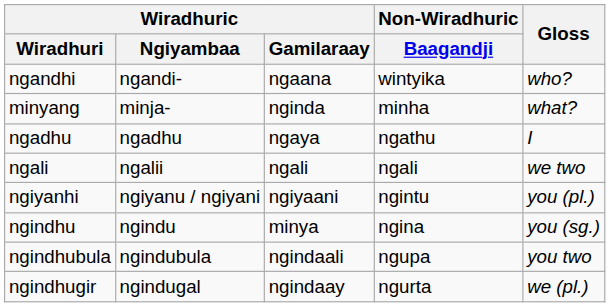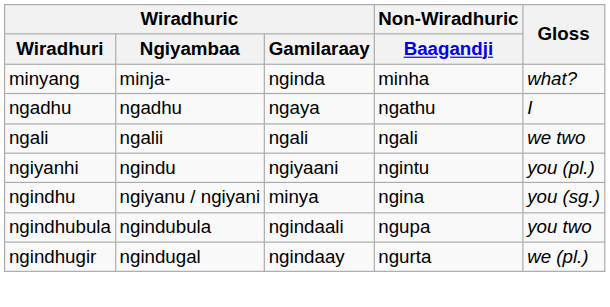- row: ngandhi | ngandi- | ngaana | wintyika | who?
ngiyanhi | Wiradhuric / Ngiyambaa: ngiyanu / ngiyani -> ngindu
ngindhu | Wiradhuric / Ngiyambaa: ngindu -> ngiyanu / ngiyani
